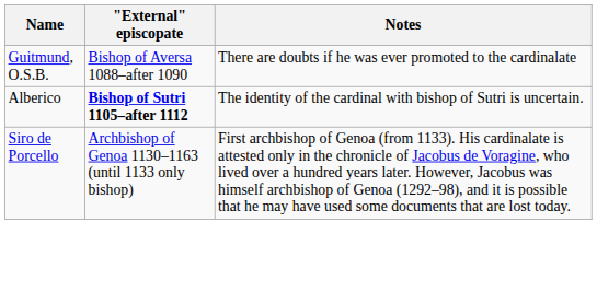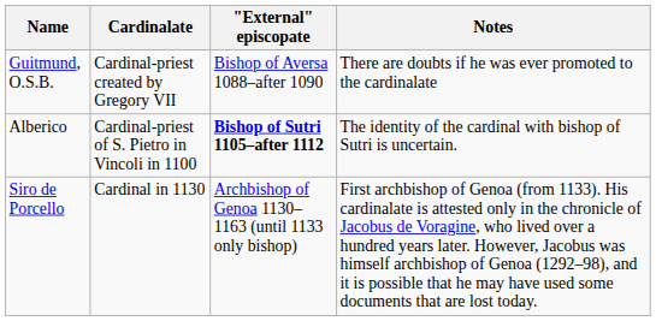+ column: Cardinalate | Cardinal-priest created by Gregory VII | Cardinal-priest of S. Pietro in Vincoli in 1100 | Cardinal in 1130
